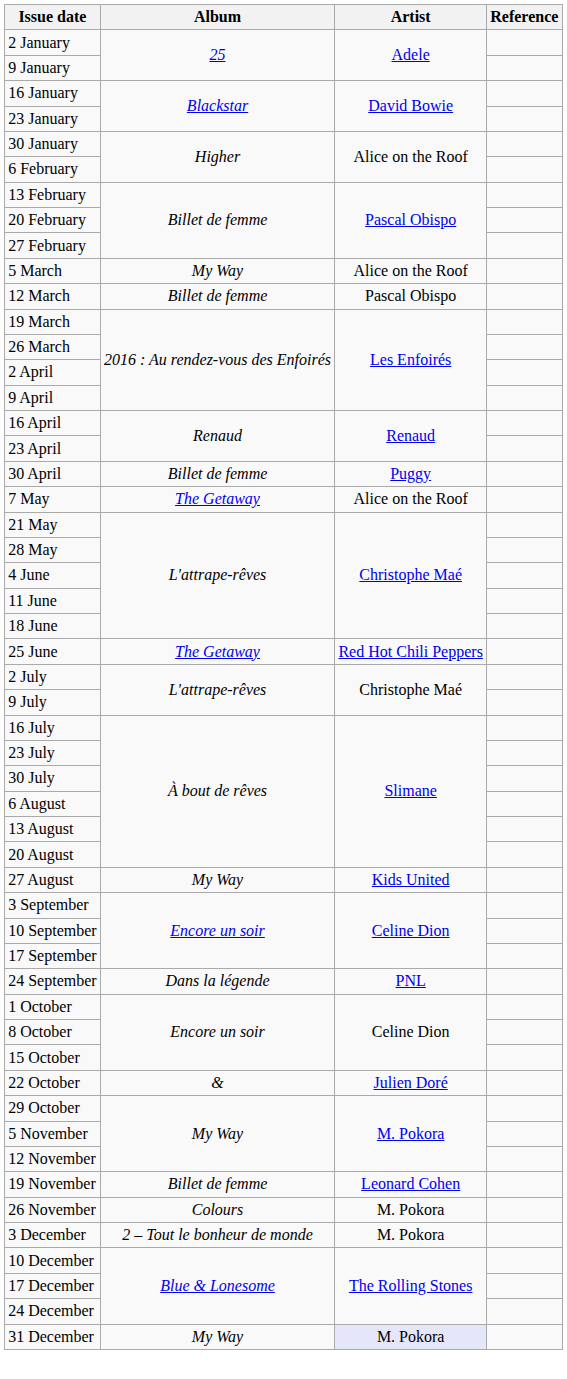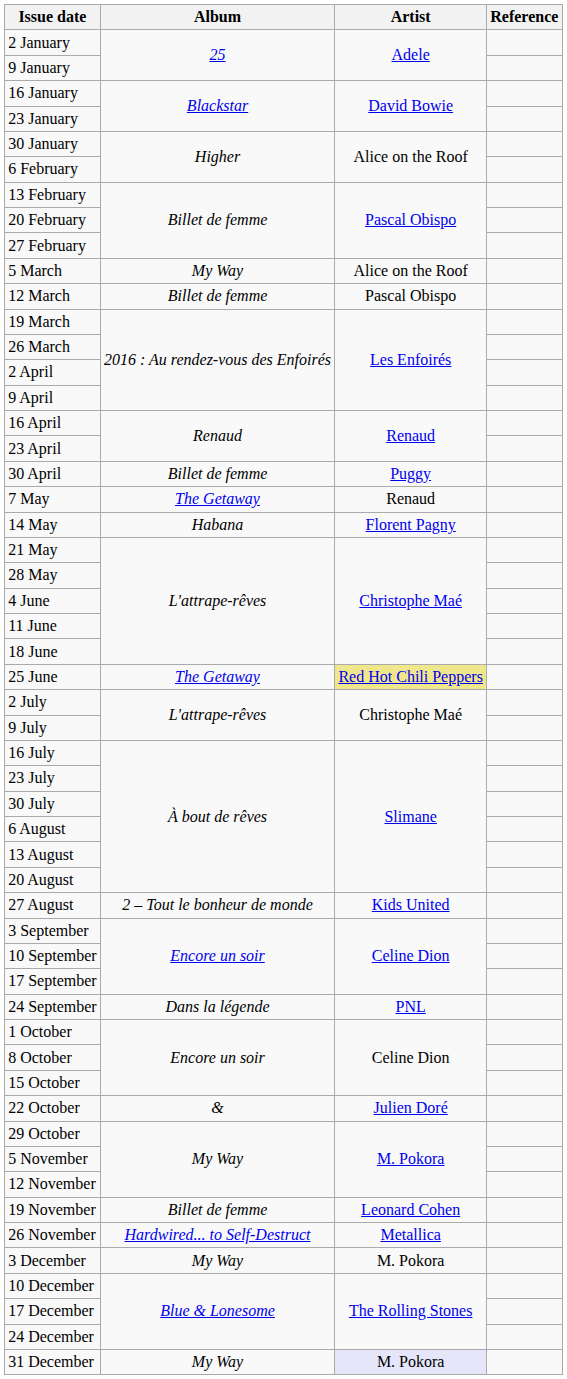7 May | Artist: Alice on the Roof -> Renaud
+ row: 14 May | Habana | Florent Pagny
25 June | Artist: no background -> khaki background
27 August | Album: My Way -> 2 – Tout le bonheur de monde
26 November | Album: Colours -> Hardwired... to Self-Destruct
26 November | Artist: M. Pokora -> Metallica
3 December | Album: 2 – Tout le bonheur de monde -> My Way
